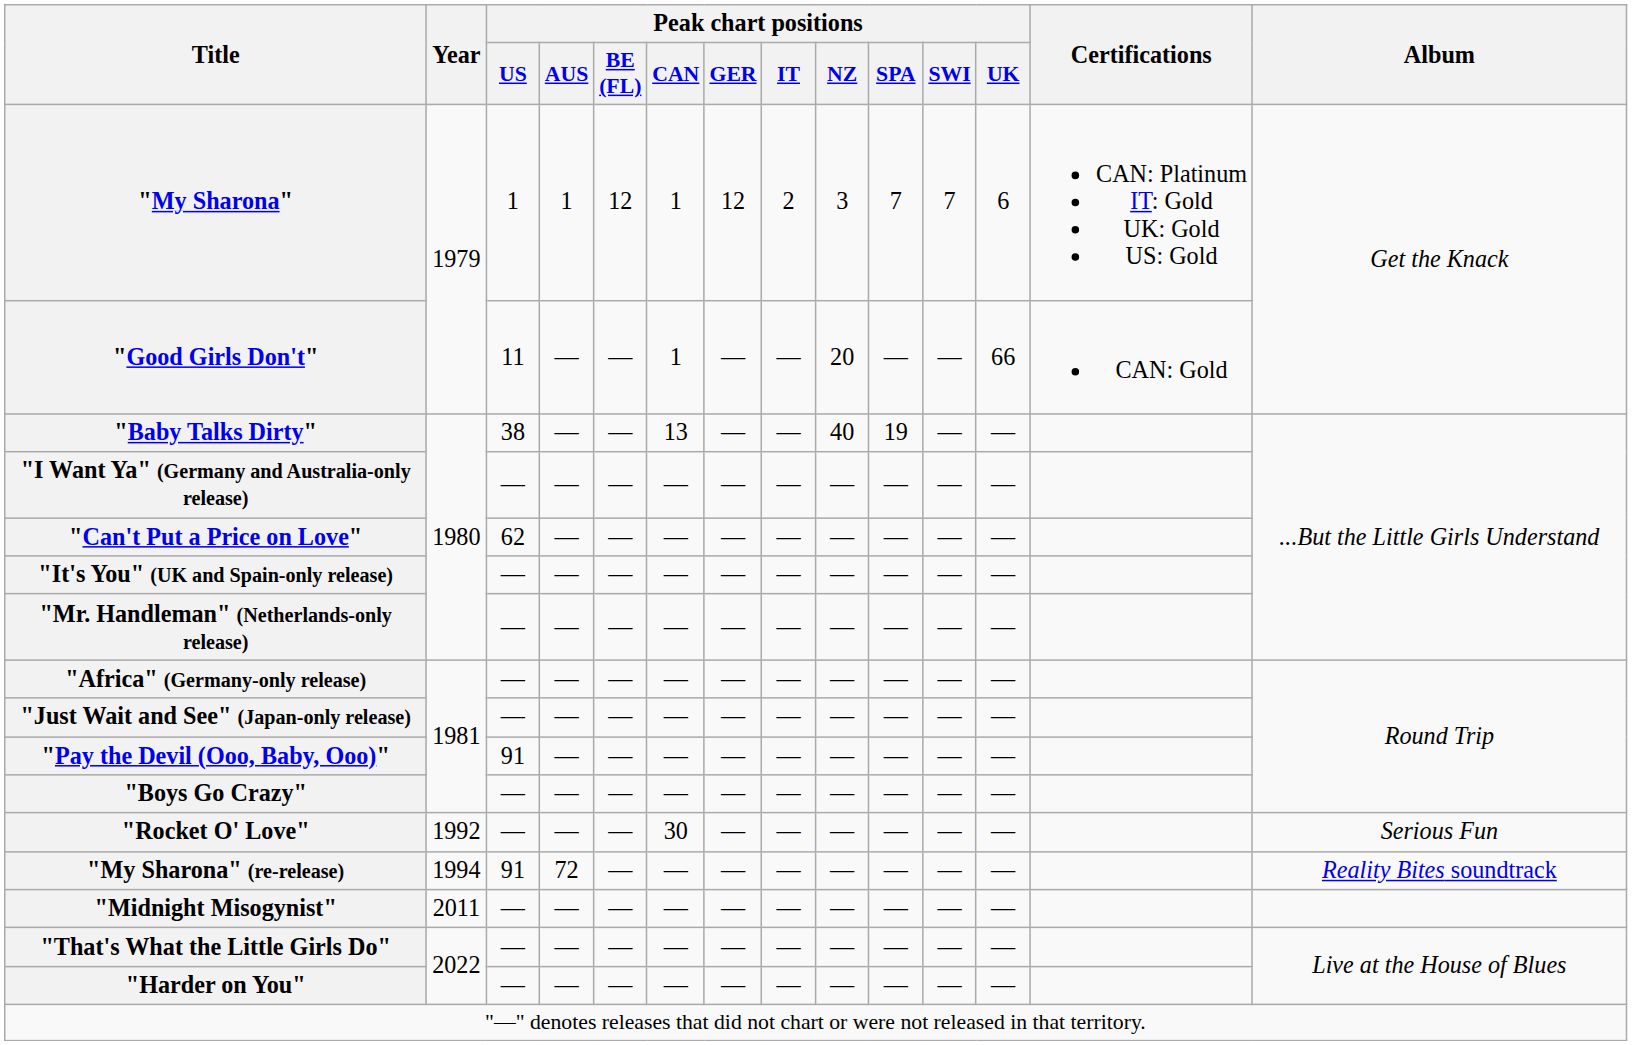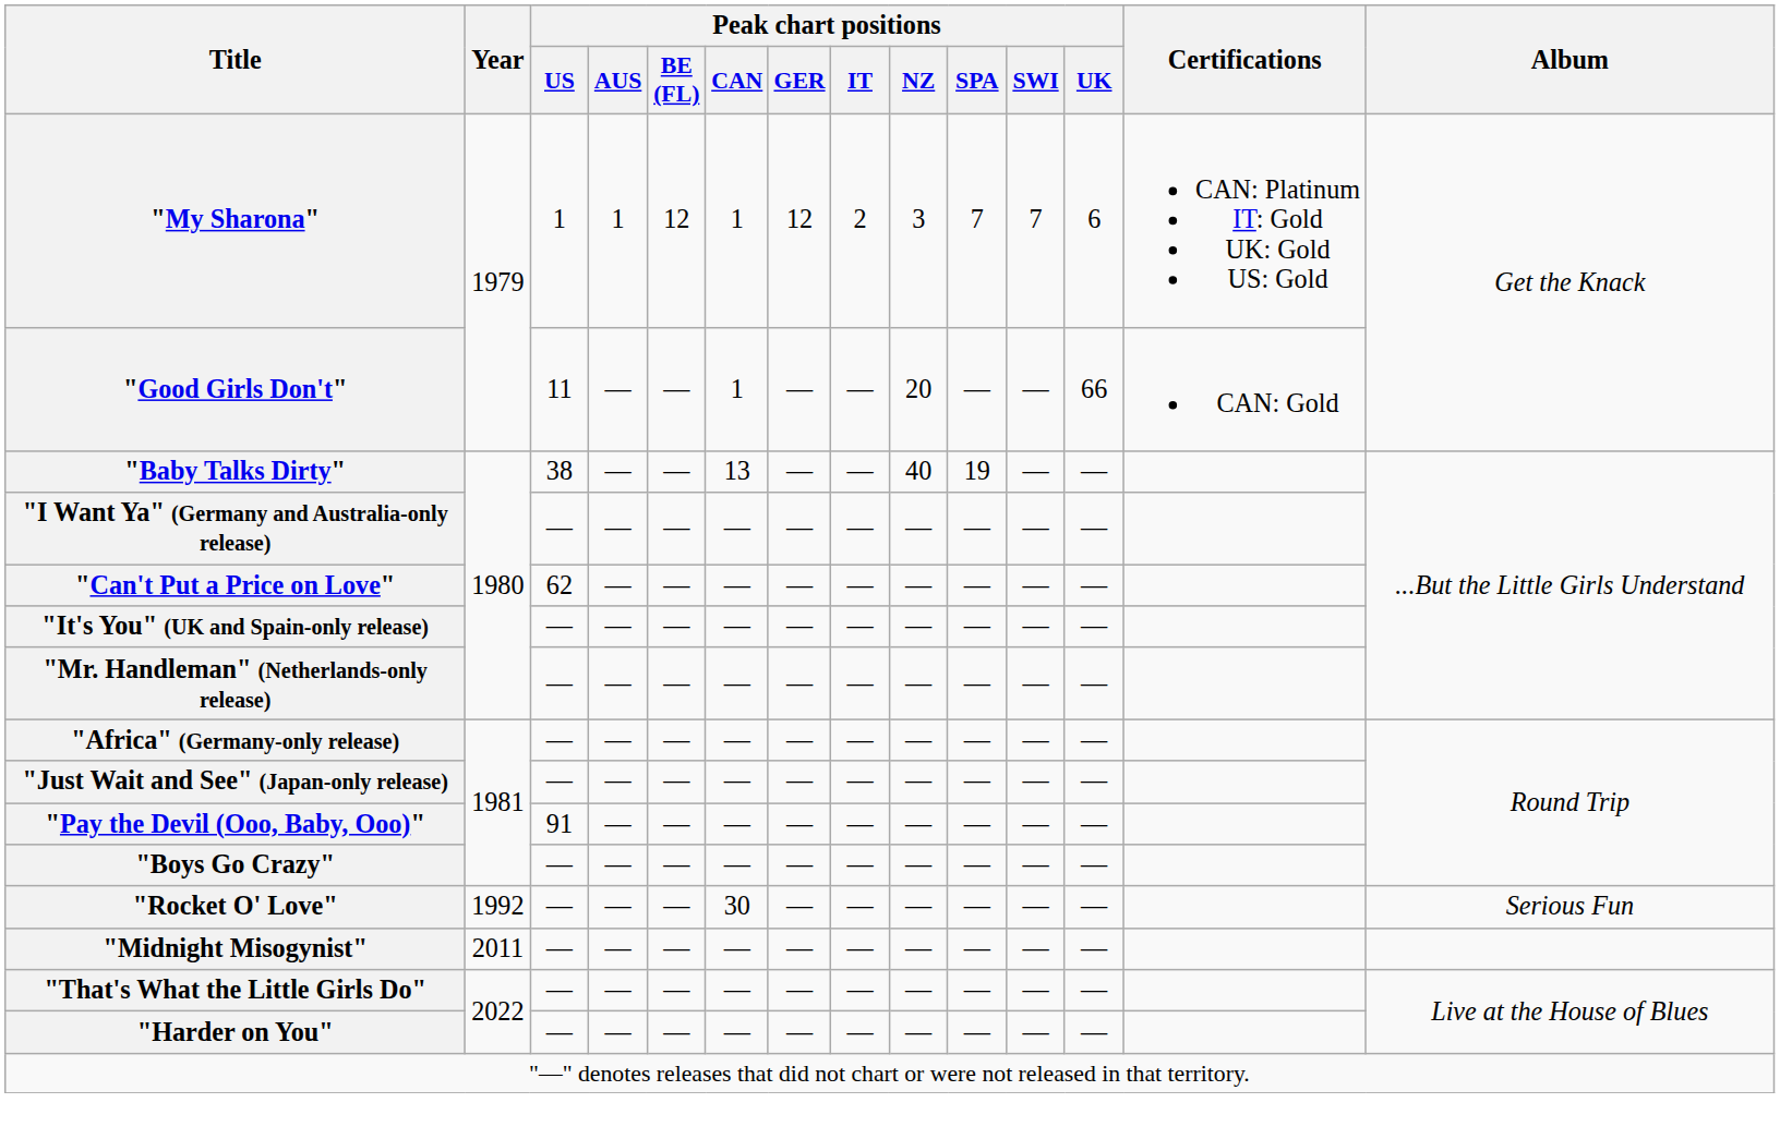- row: "My Sharona" (re-release) | 1994 | 91 | 72 | — | — | — | — | — | — | — | — | Reality Bites soundtrack
